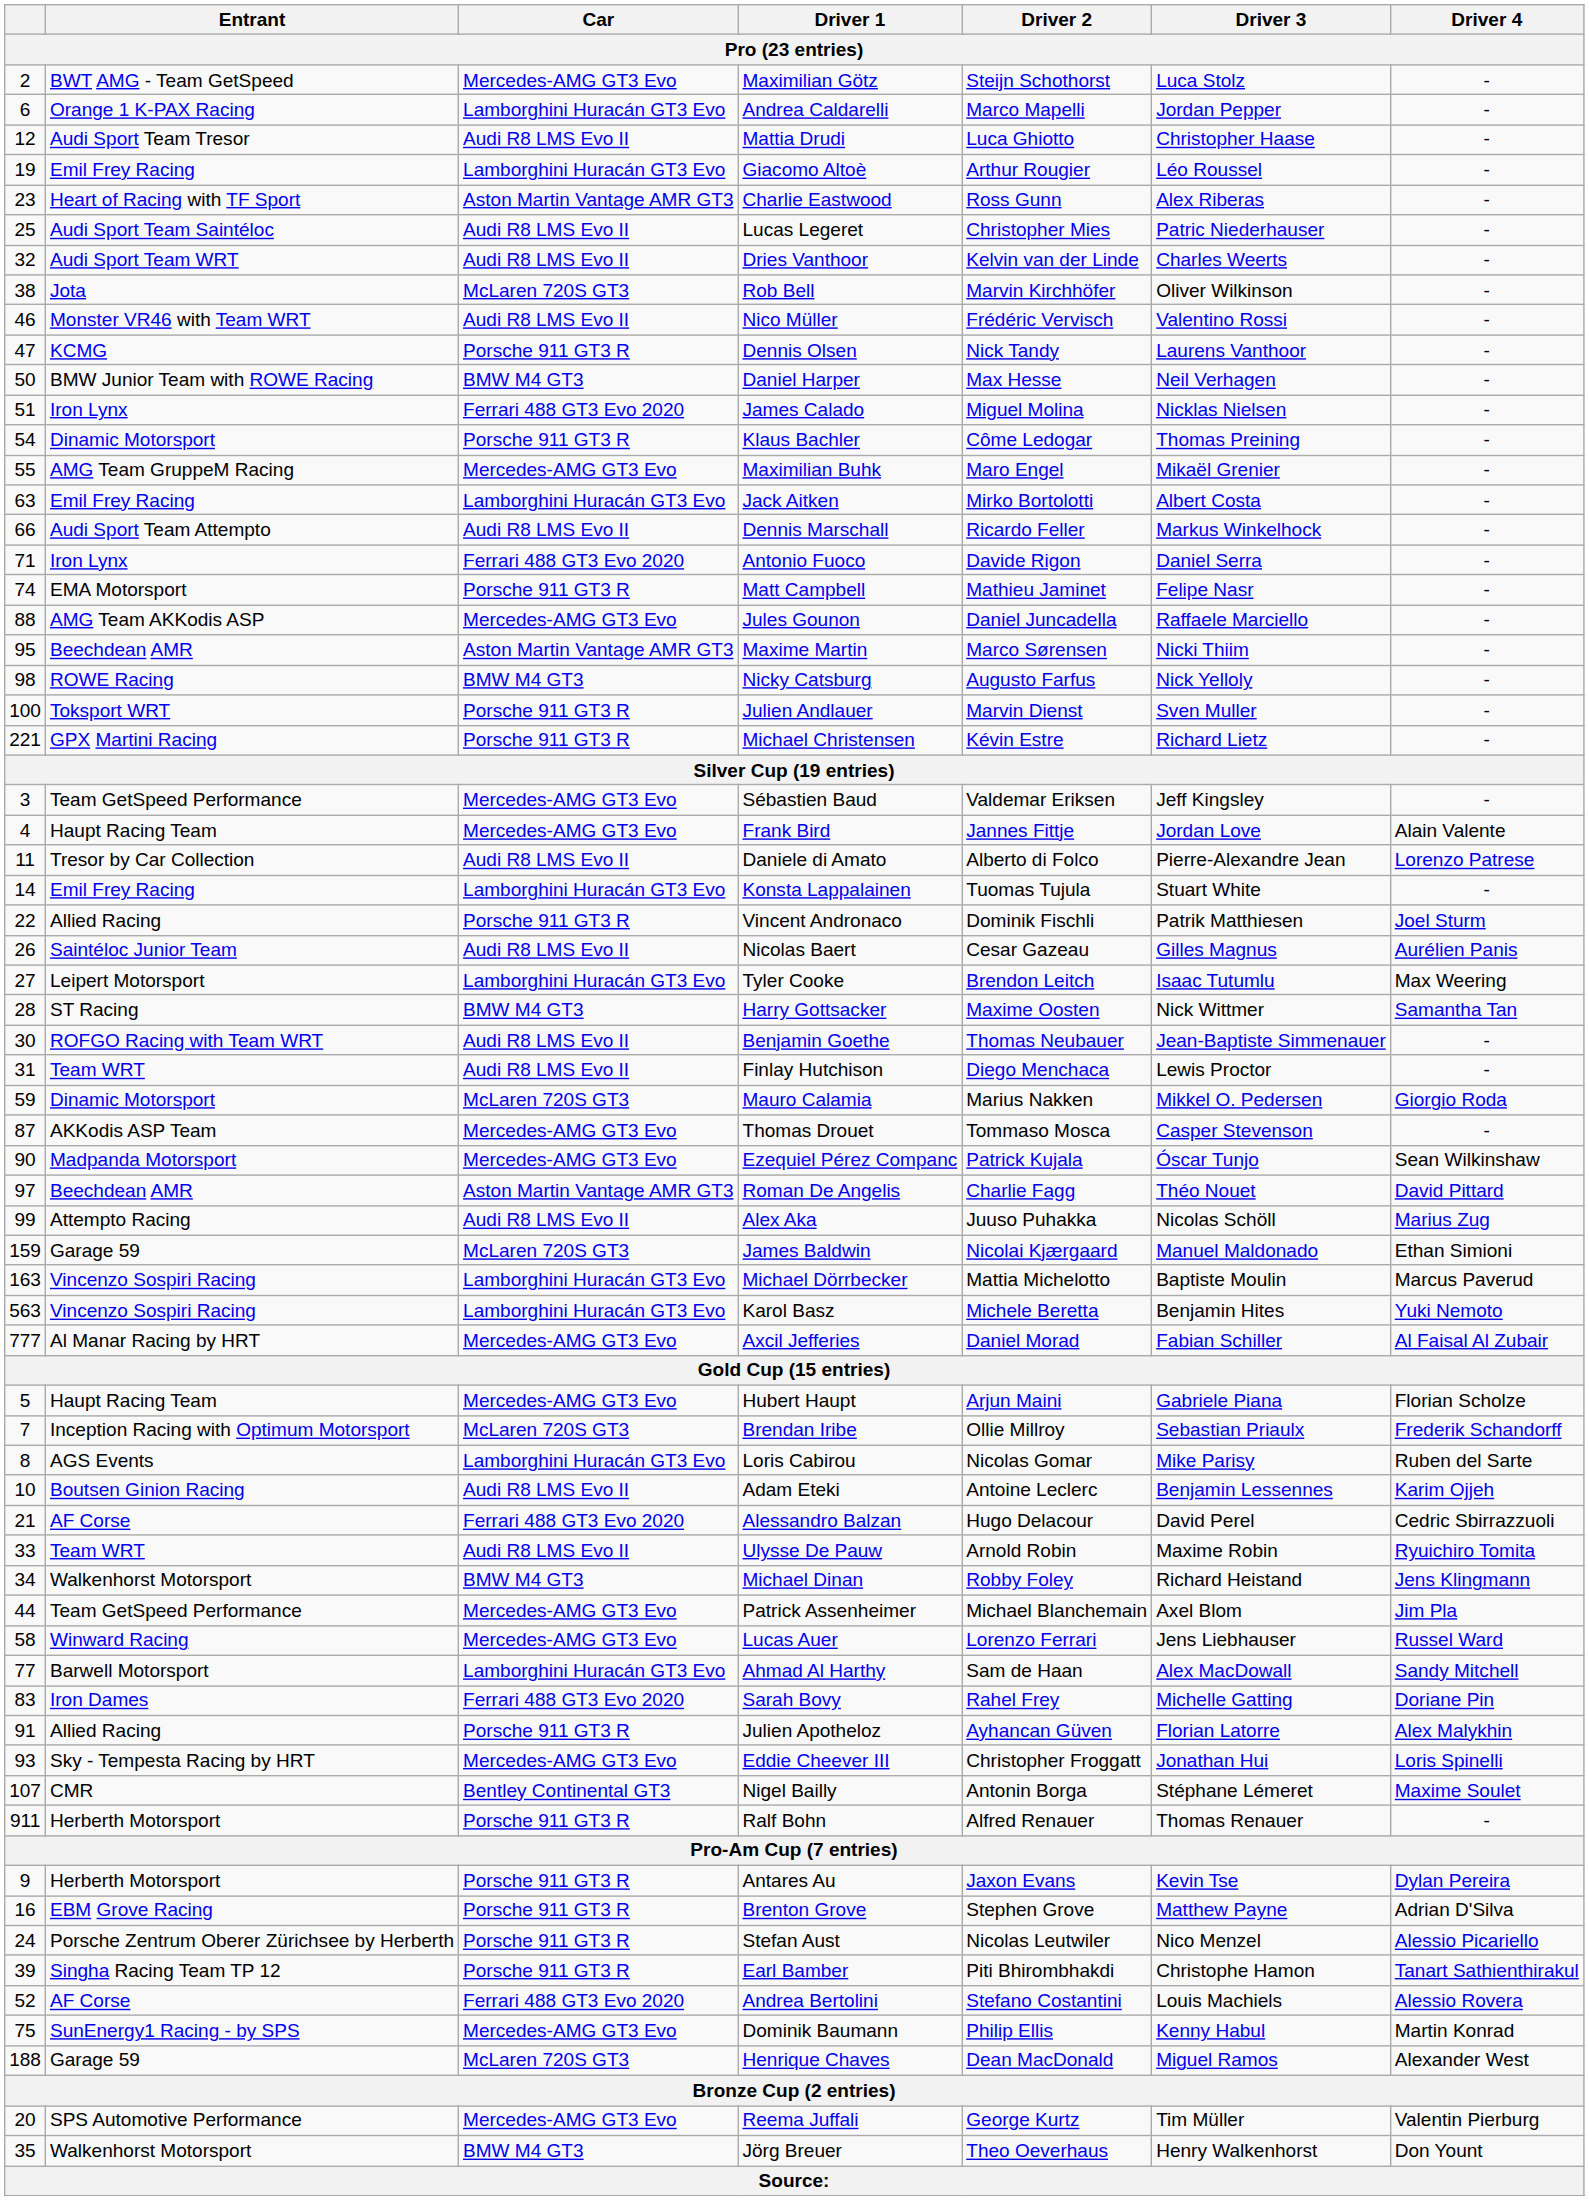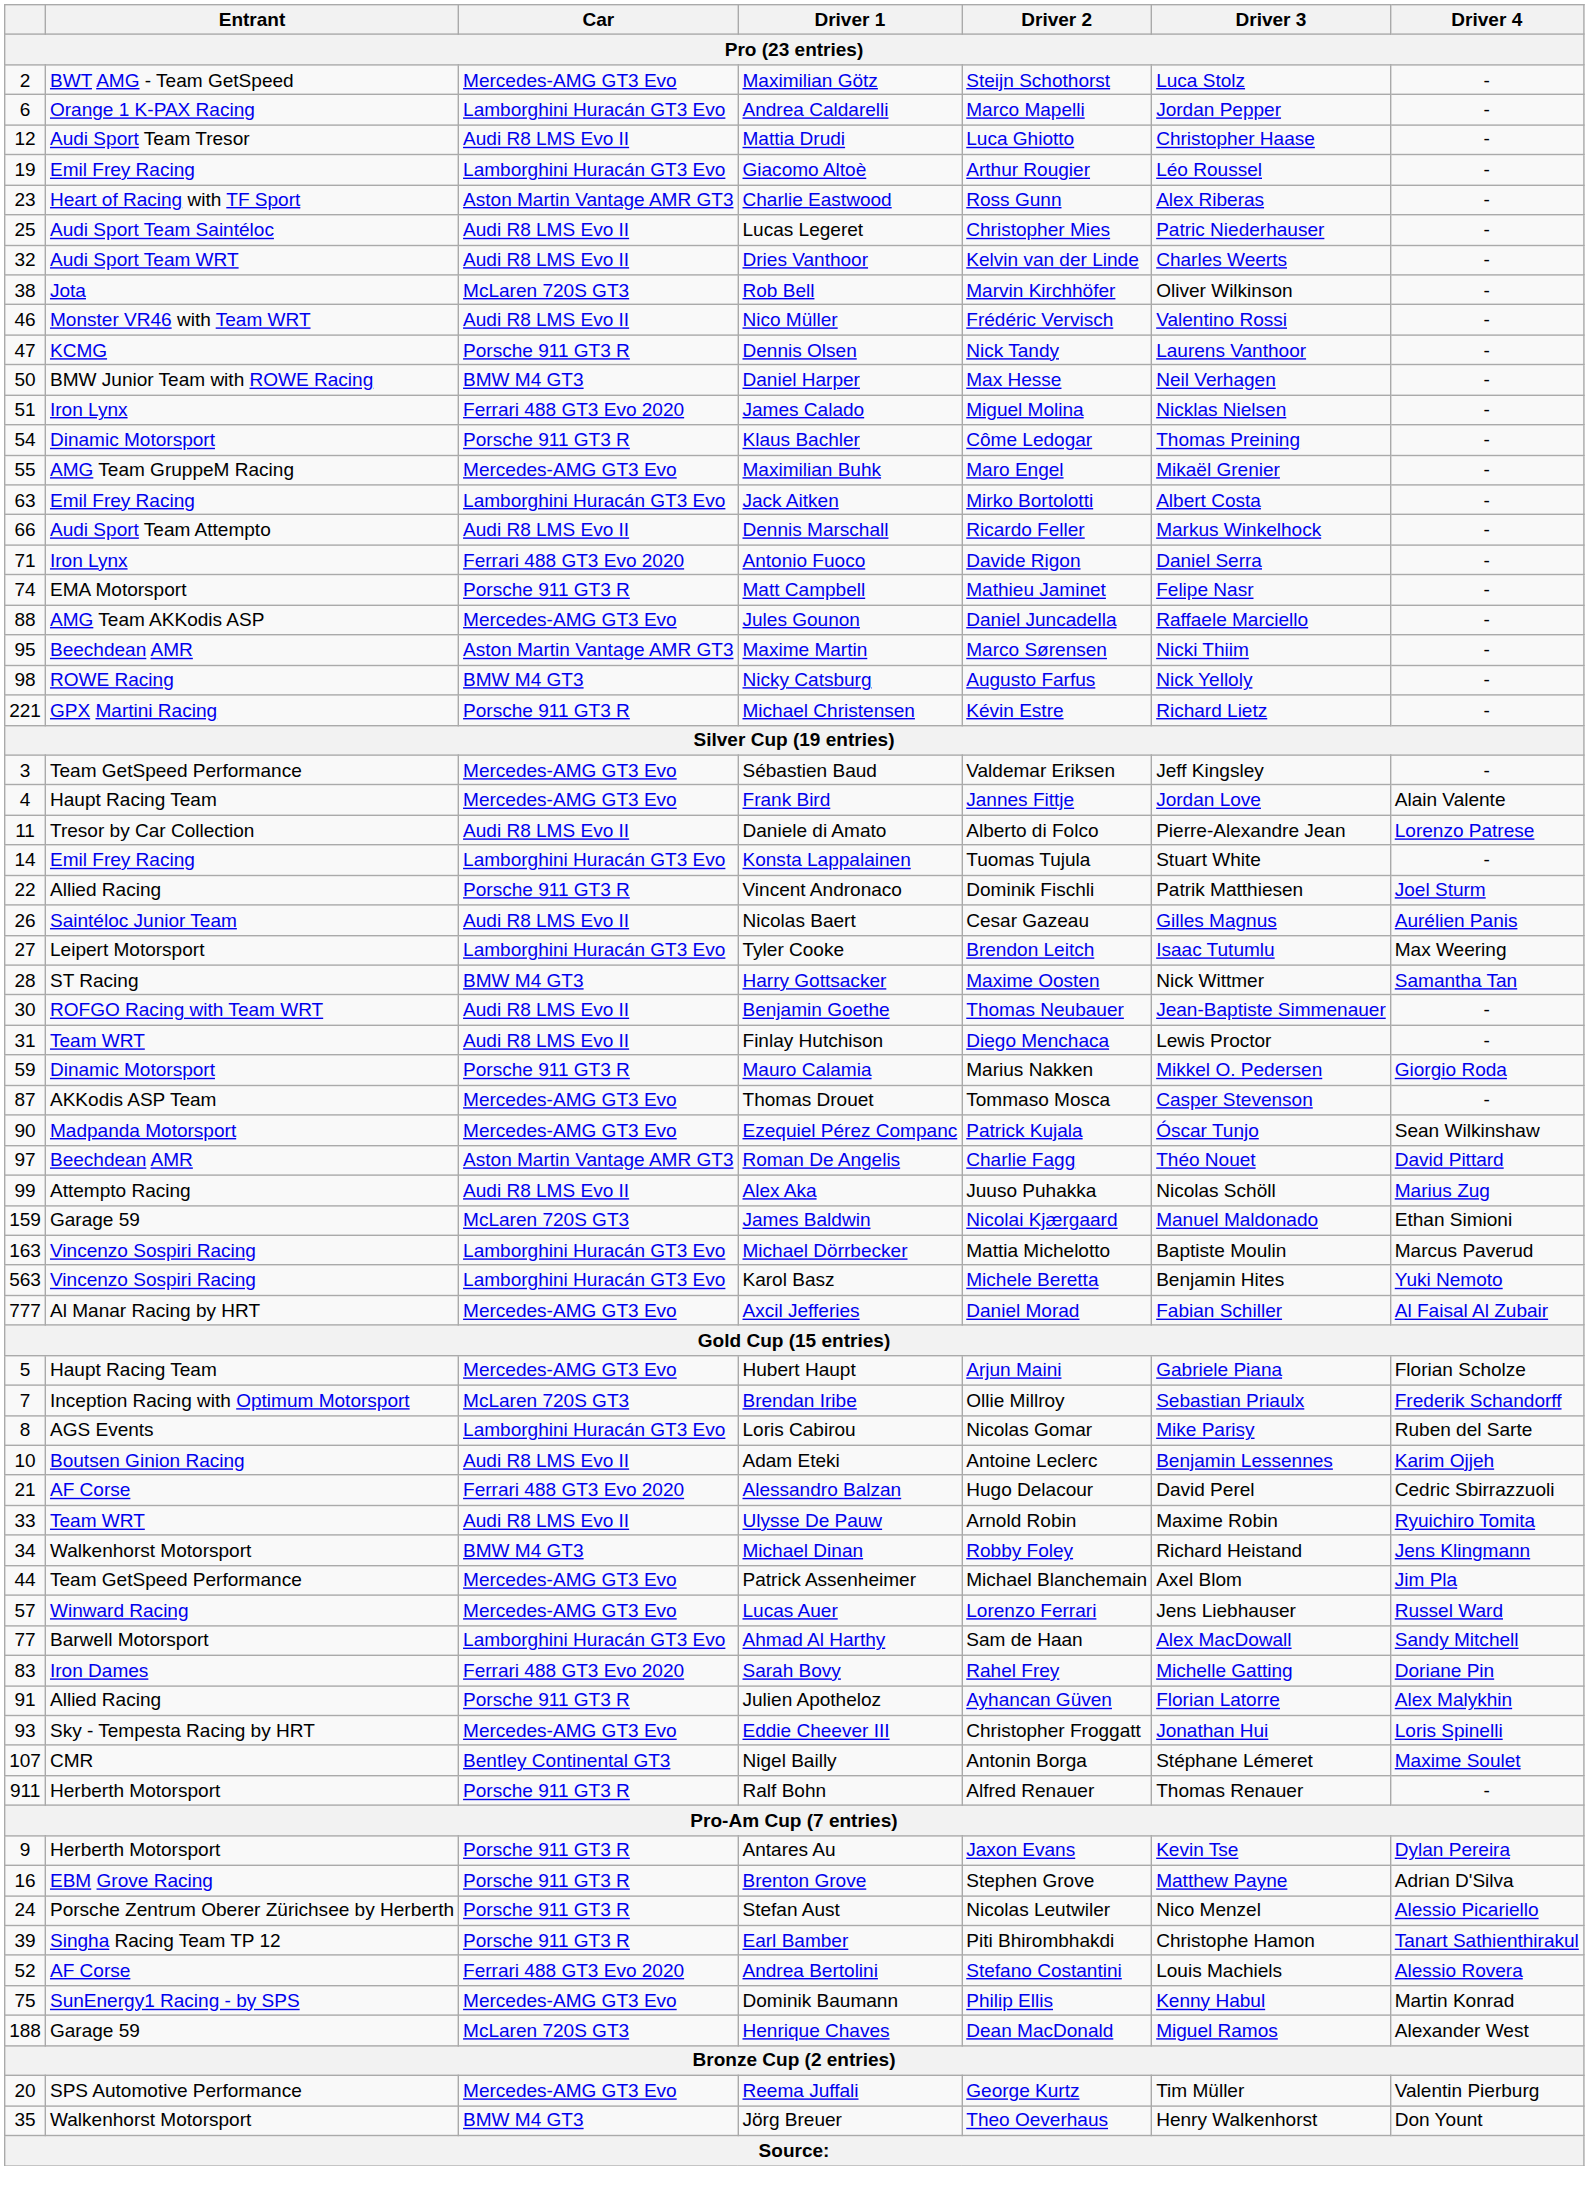- row: 100 | Toksport WRT | Porsche 911 GT3 R | Julien Andlauer | Marvin Dienst | Sven Muller | -
Mauro Calamia | Car: McLaren 720S GT3 -> Porsche 911 GT3 R
Lucas Auer | column 1: 58 -> 57
